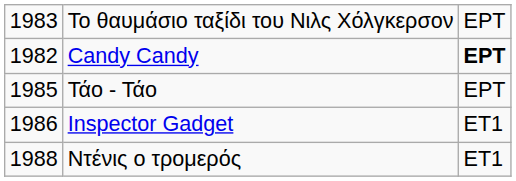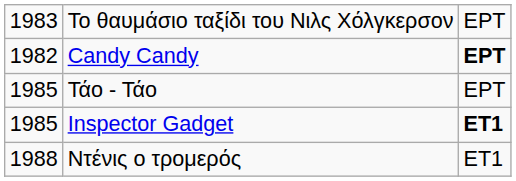Inspector Gadget | column 1: 1986 -> 1985
Inspector Gadget | column 3: normal -> bold
